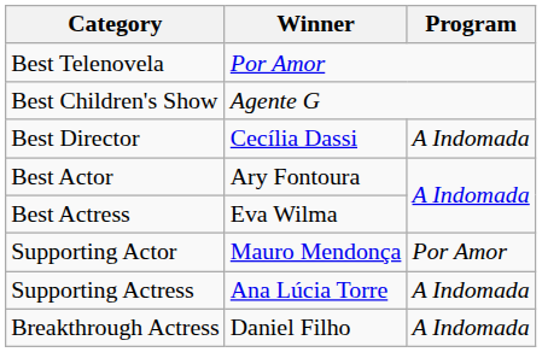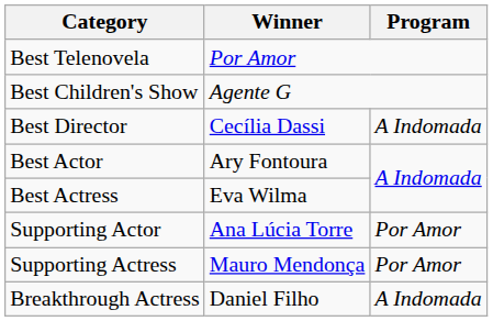Supporting Actor | Winner: Mauro Mendonça -> Ana Lúcia Torre
Supporting Actress | Winner: Ana Lúcia Torre -> Mauro Mendonça
Supporting Actress | Program: A Indomada -> Por Amor
